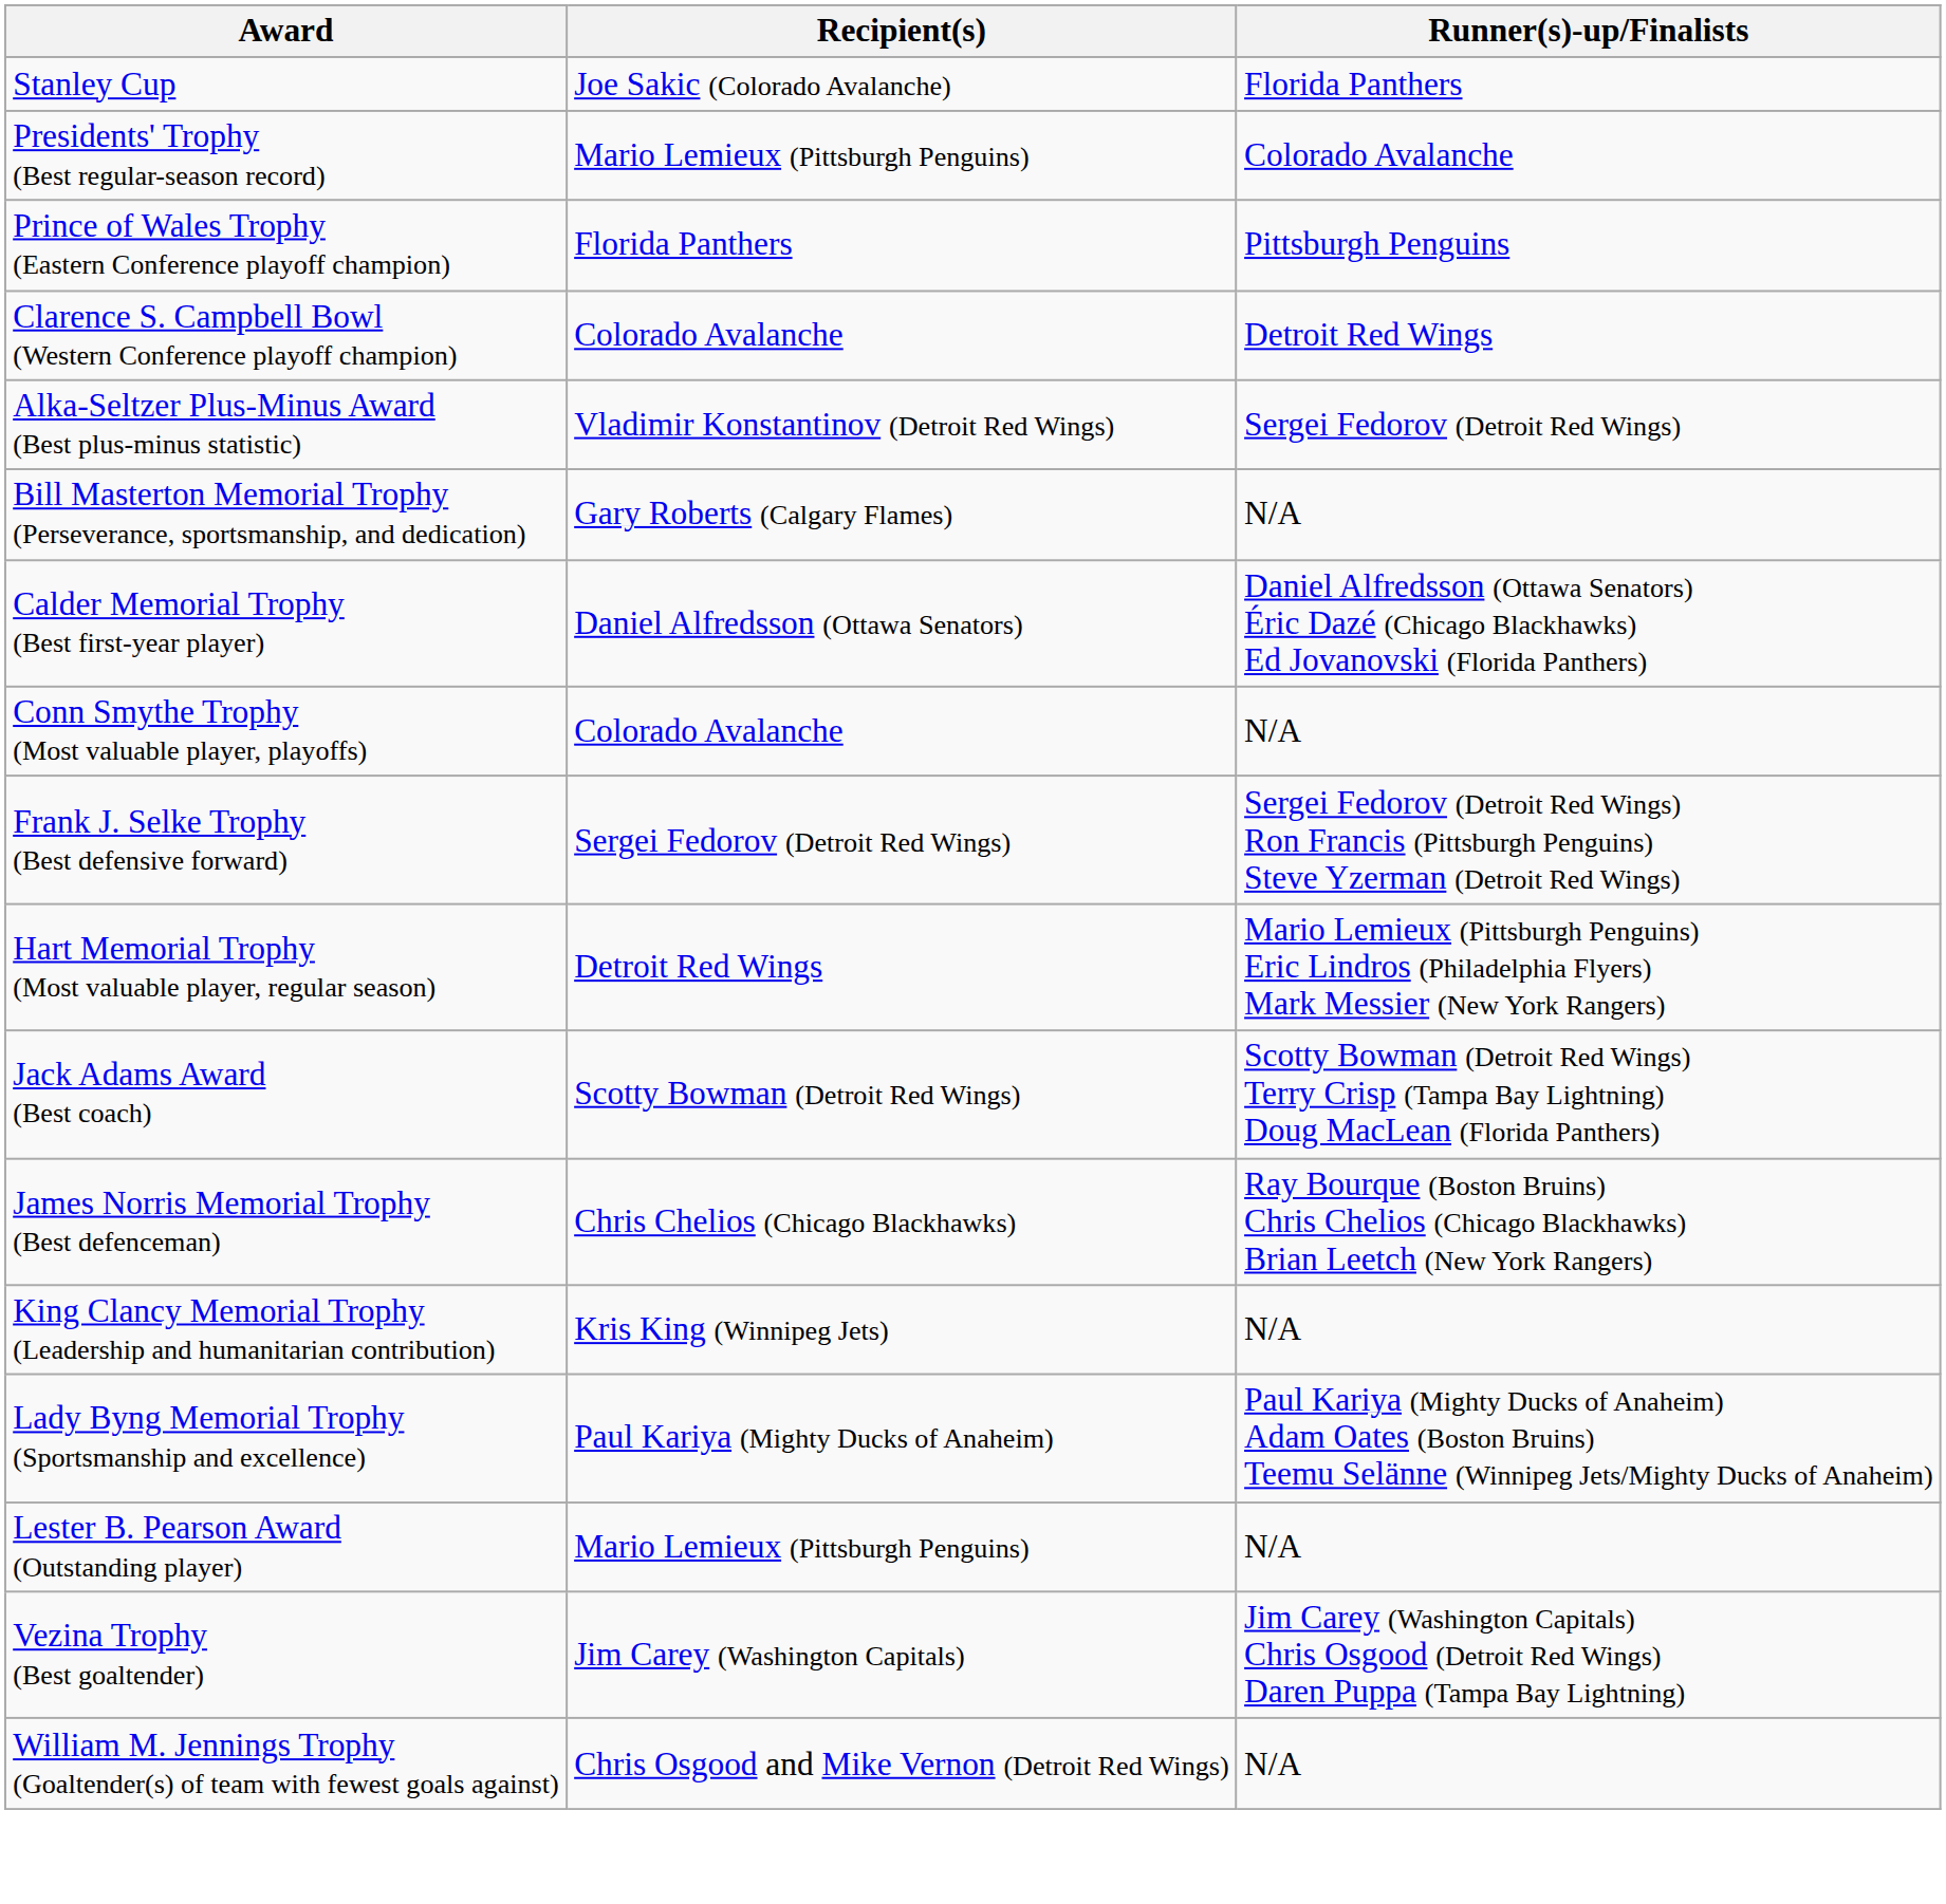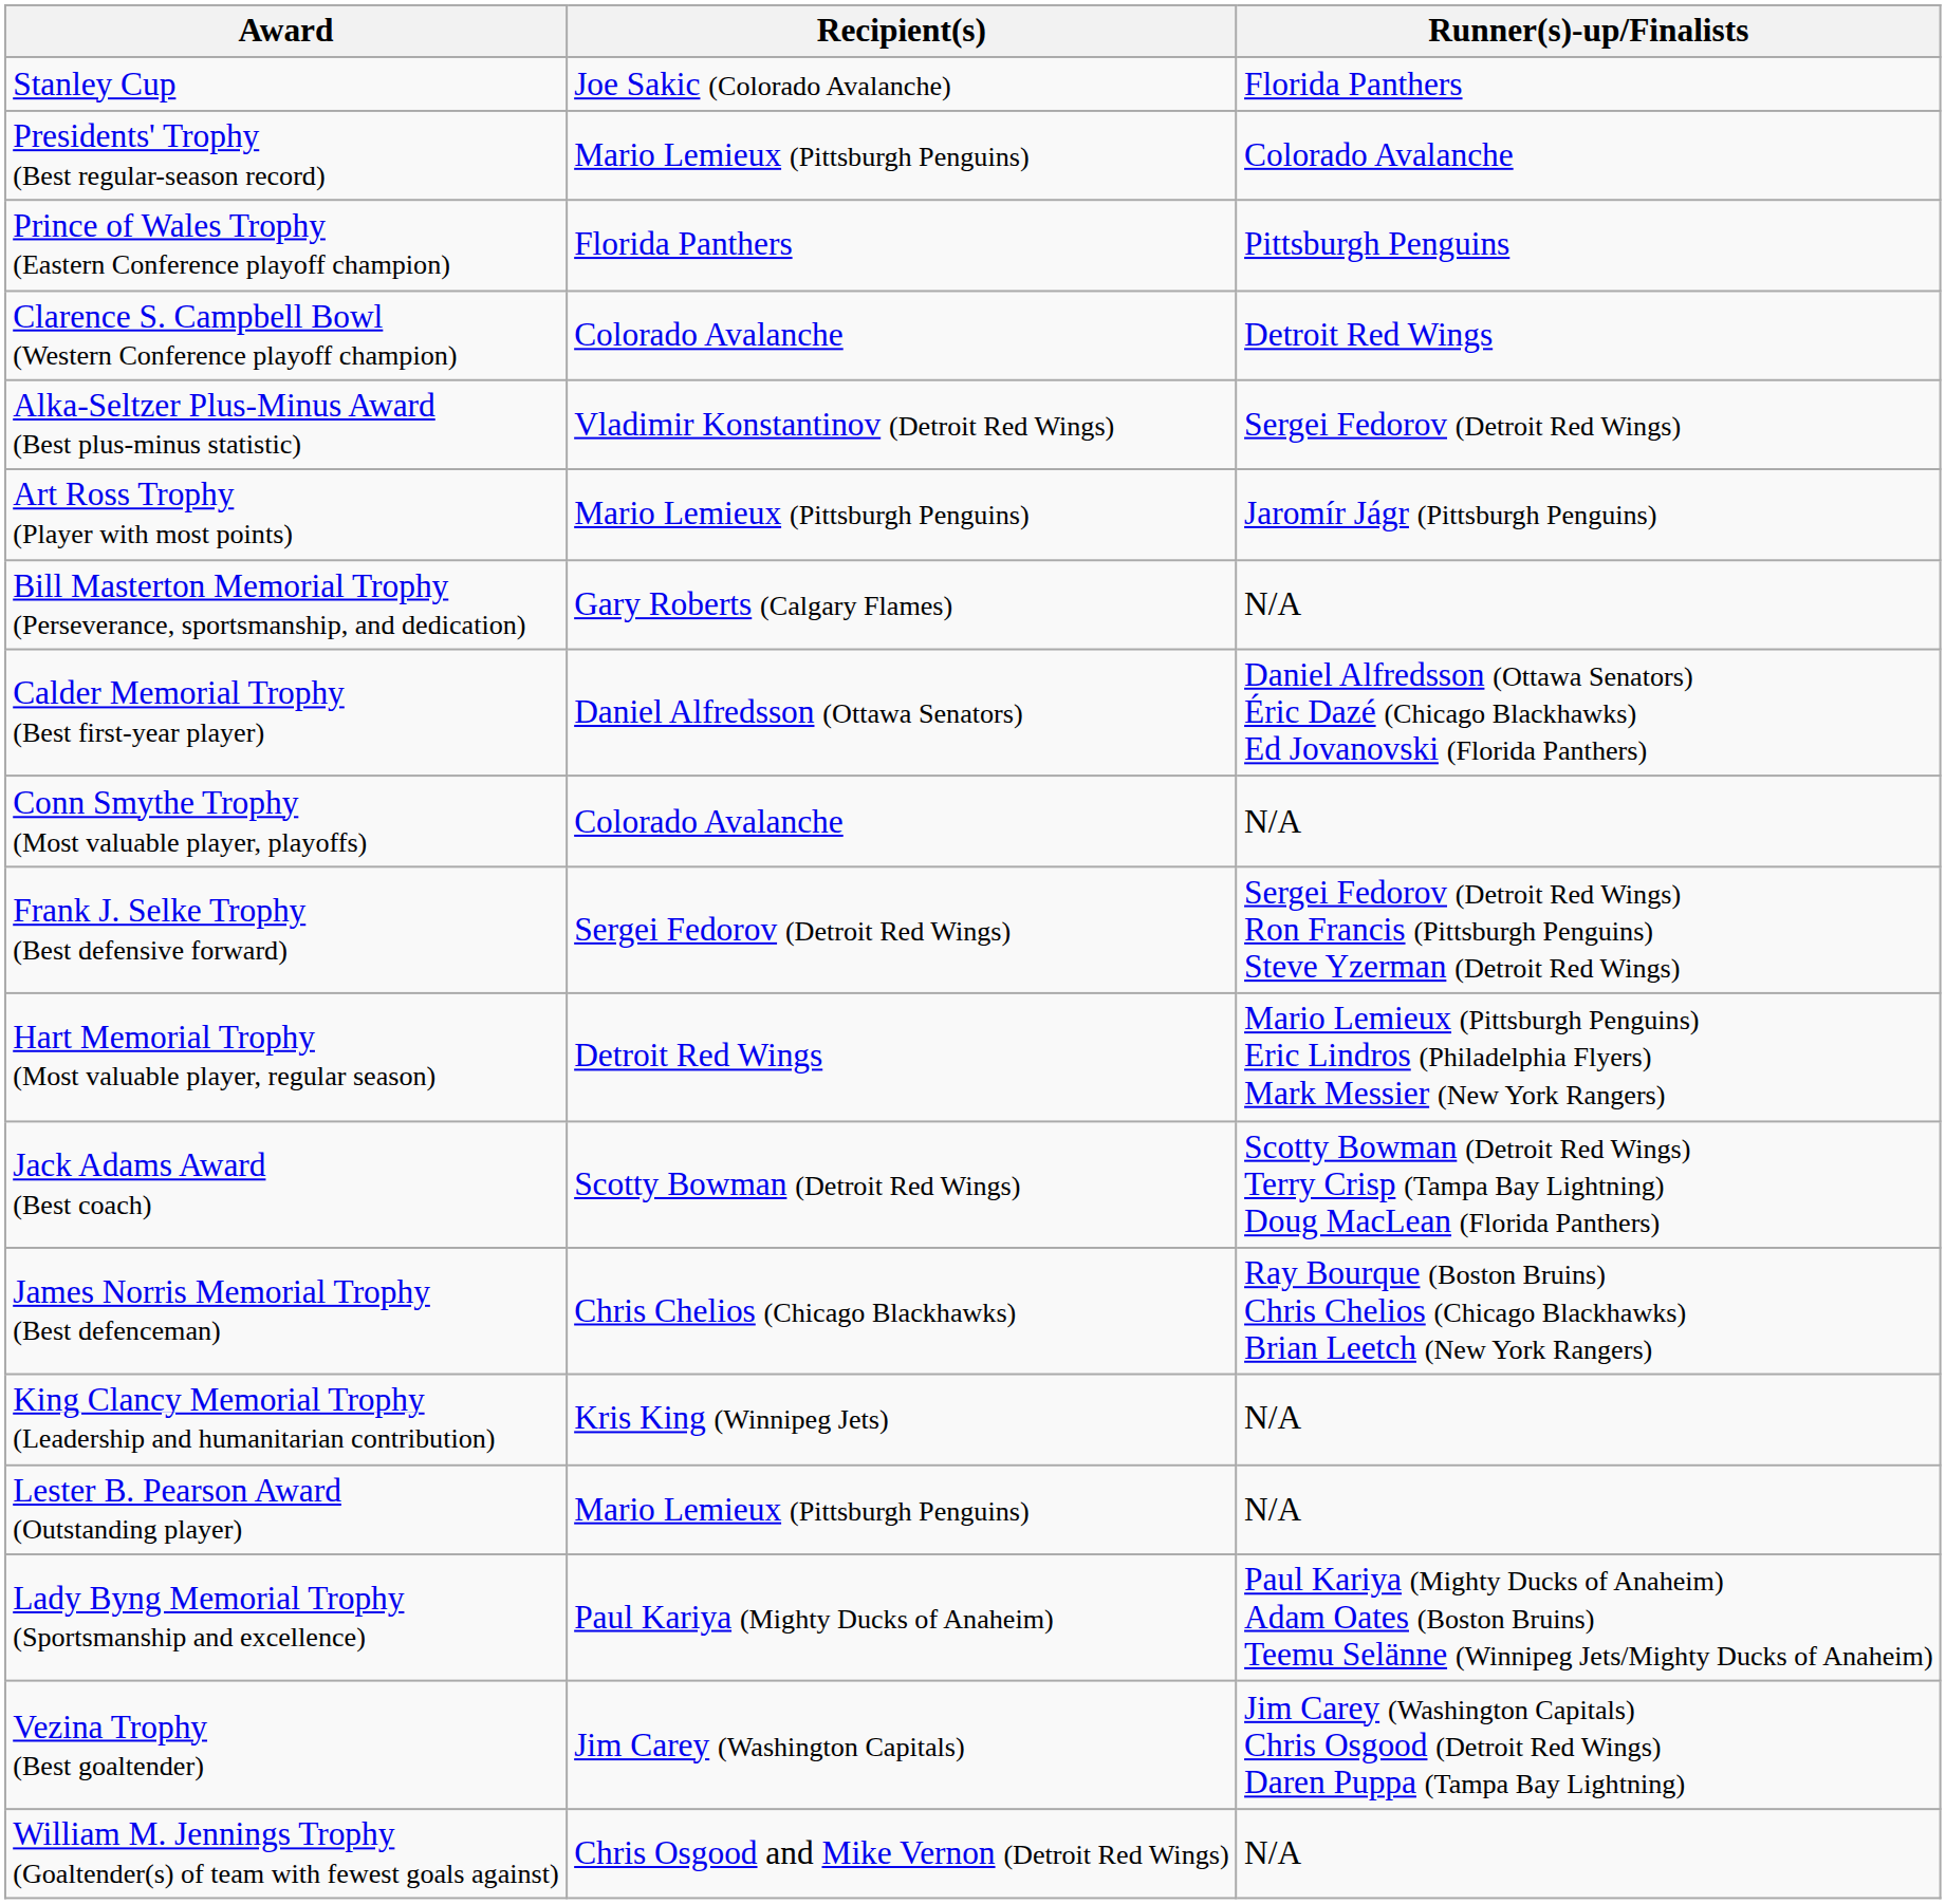+ row: Art Ross Trophy (Player with most points) | Mario Lemieux (Pittsburgh Penguins) | Jaromír Jágr (Pittsburgh Penguins)
rows swapped: Lady Byng Memorial Trophy (Sportsmanship and excellence) <-> Lester B. Pearson Award (Outstanding player)
